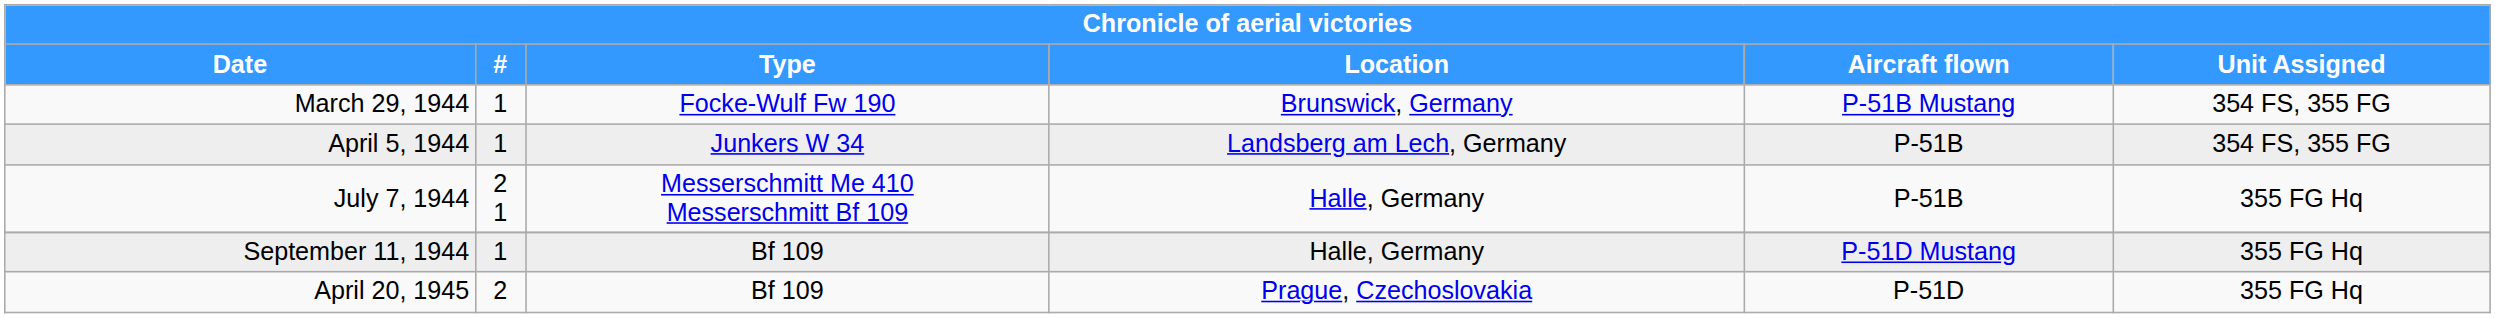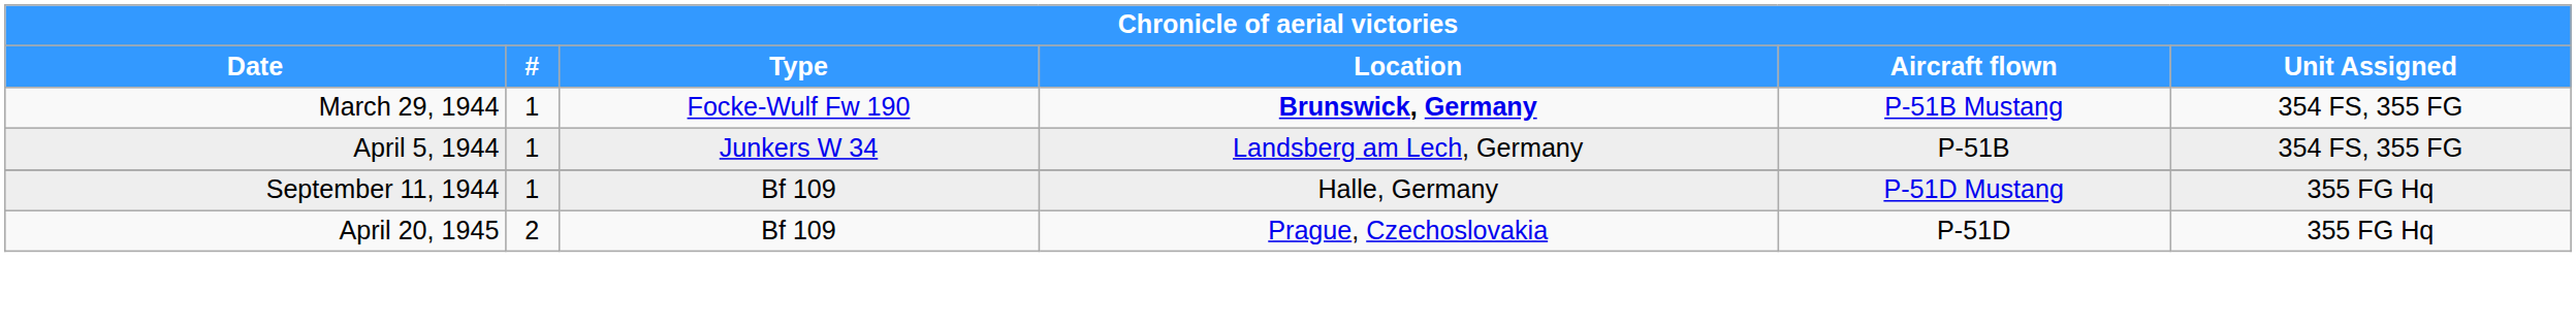March 29, 1944 | Location: normal -> bold
- row: July 7, 1944 | 2 1 | Messerschmitt Me 410 Messerschmitt Bf 109 | Halle, Germany | P-51B | 355 FG Hq
